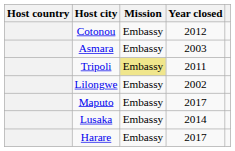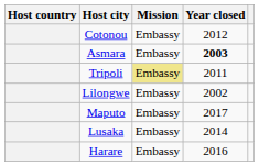Asmara | Year closed: normal -> bold
Harare | Year closed: 2017 -> 2016
